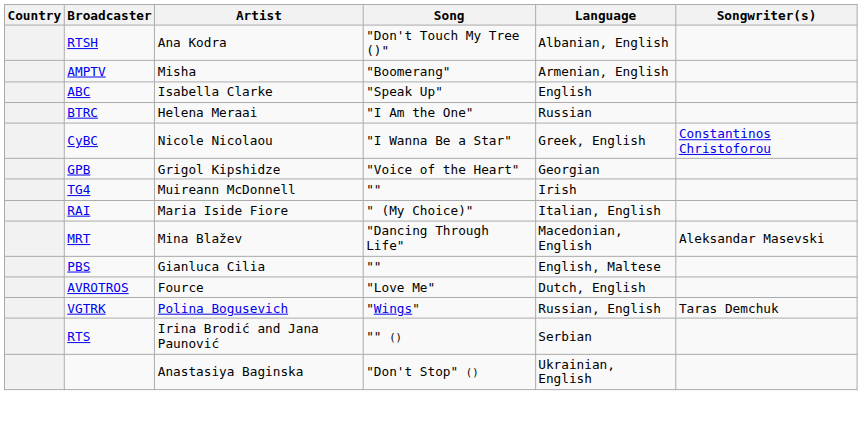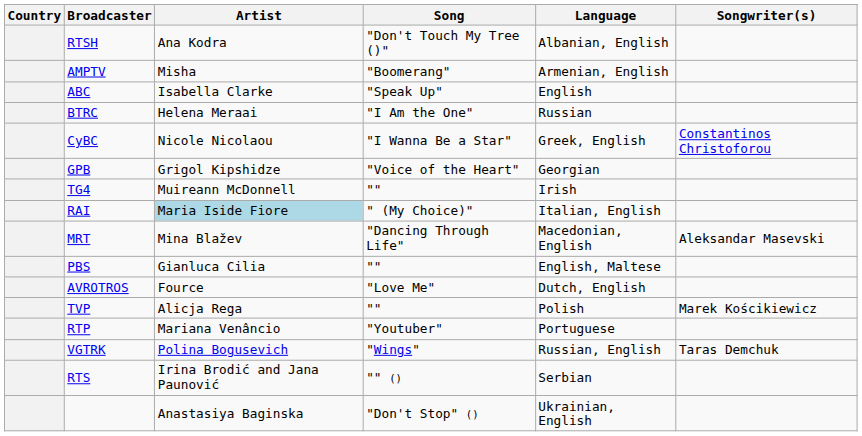RAI | Artist: no background -> lightblue background
+ row: TVP | Alicja Rega | "" | Polish | Marek Kościkiewicz
+ row: RTP | Mariana Venâncio | "Youtuber" | Portuguese
